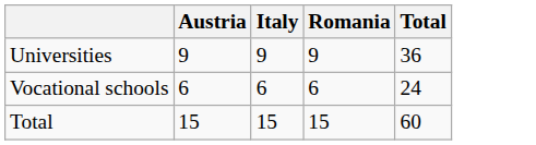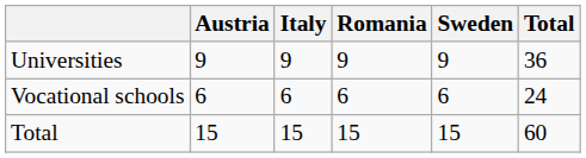+ column: Sweden | 9 | 6 | 15
